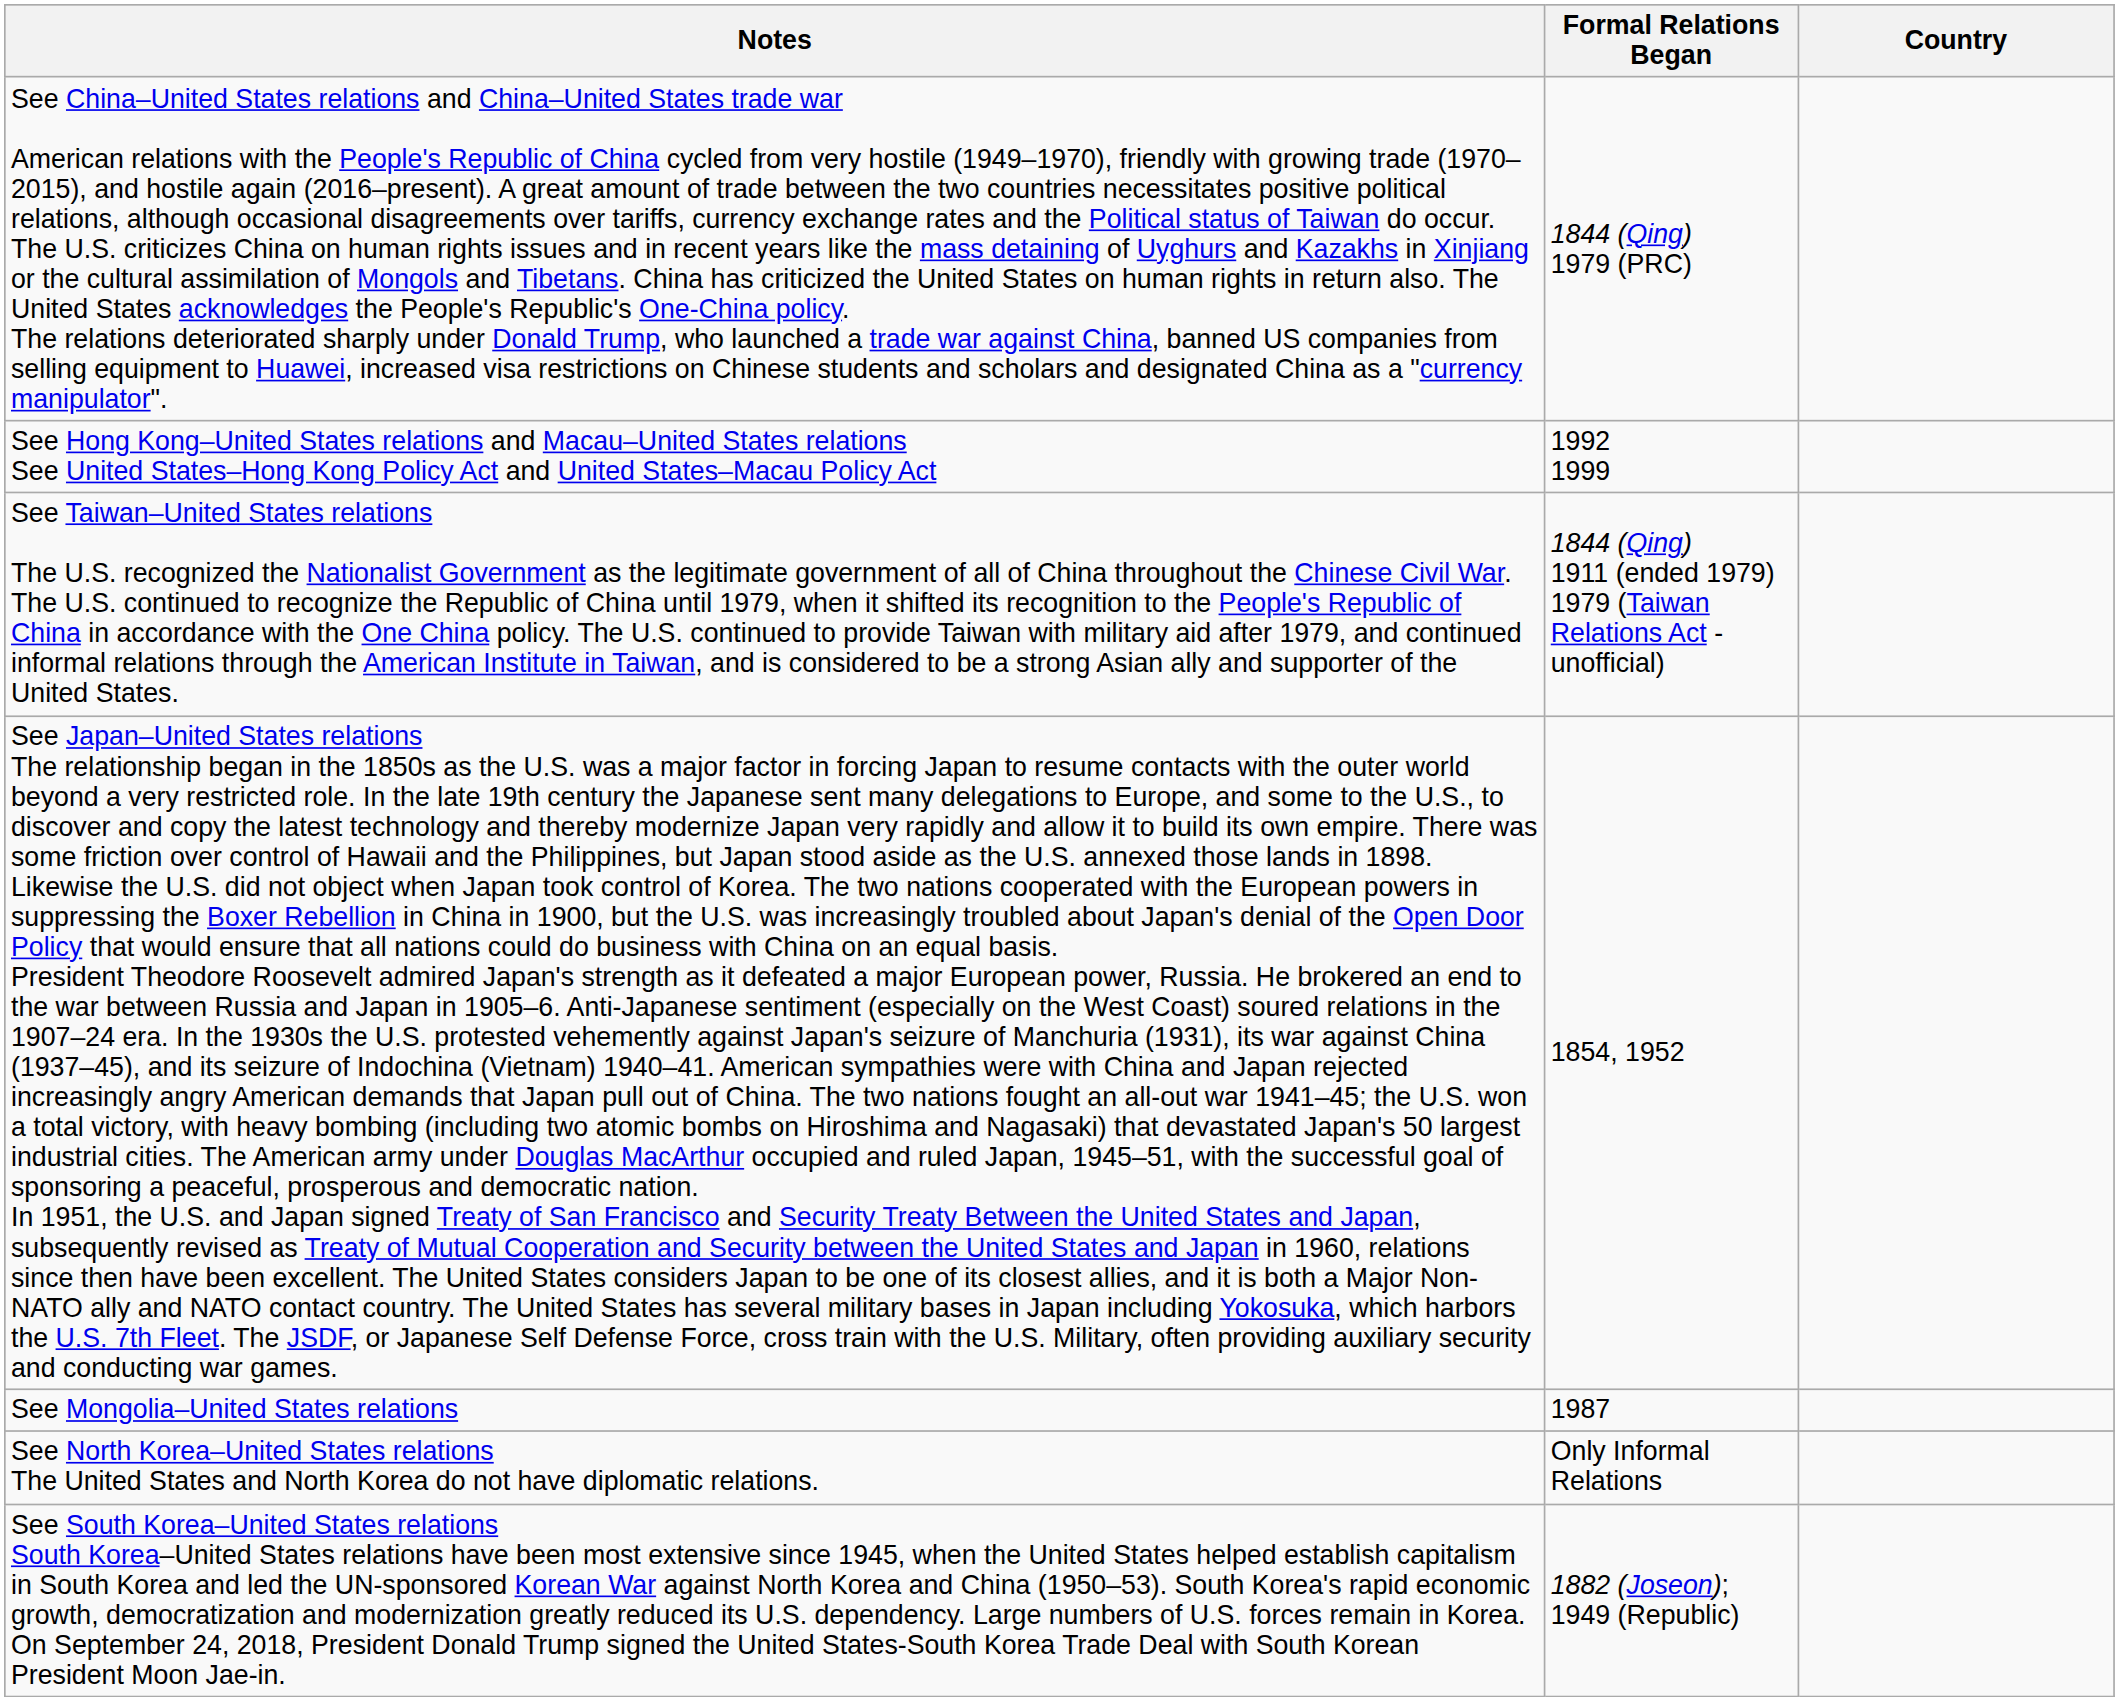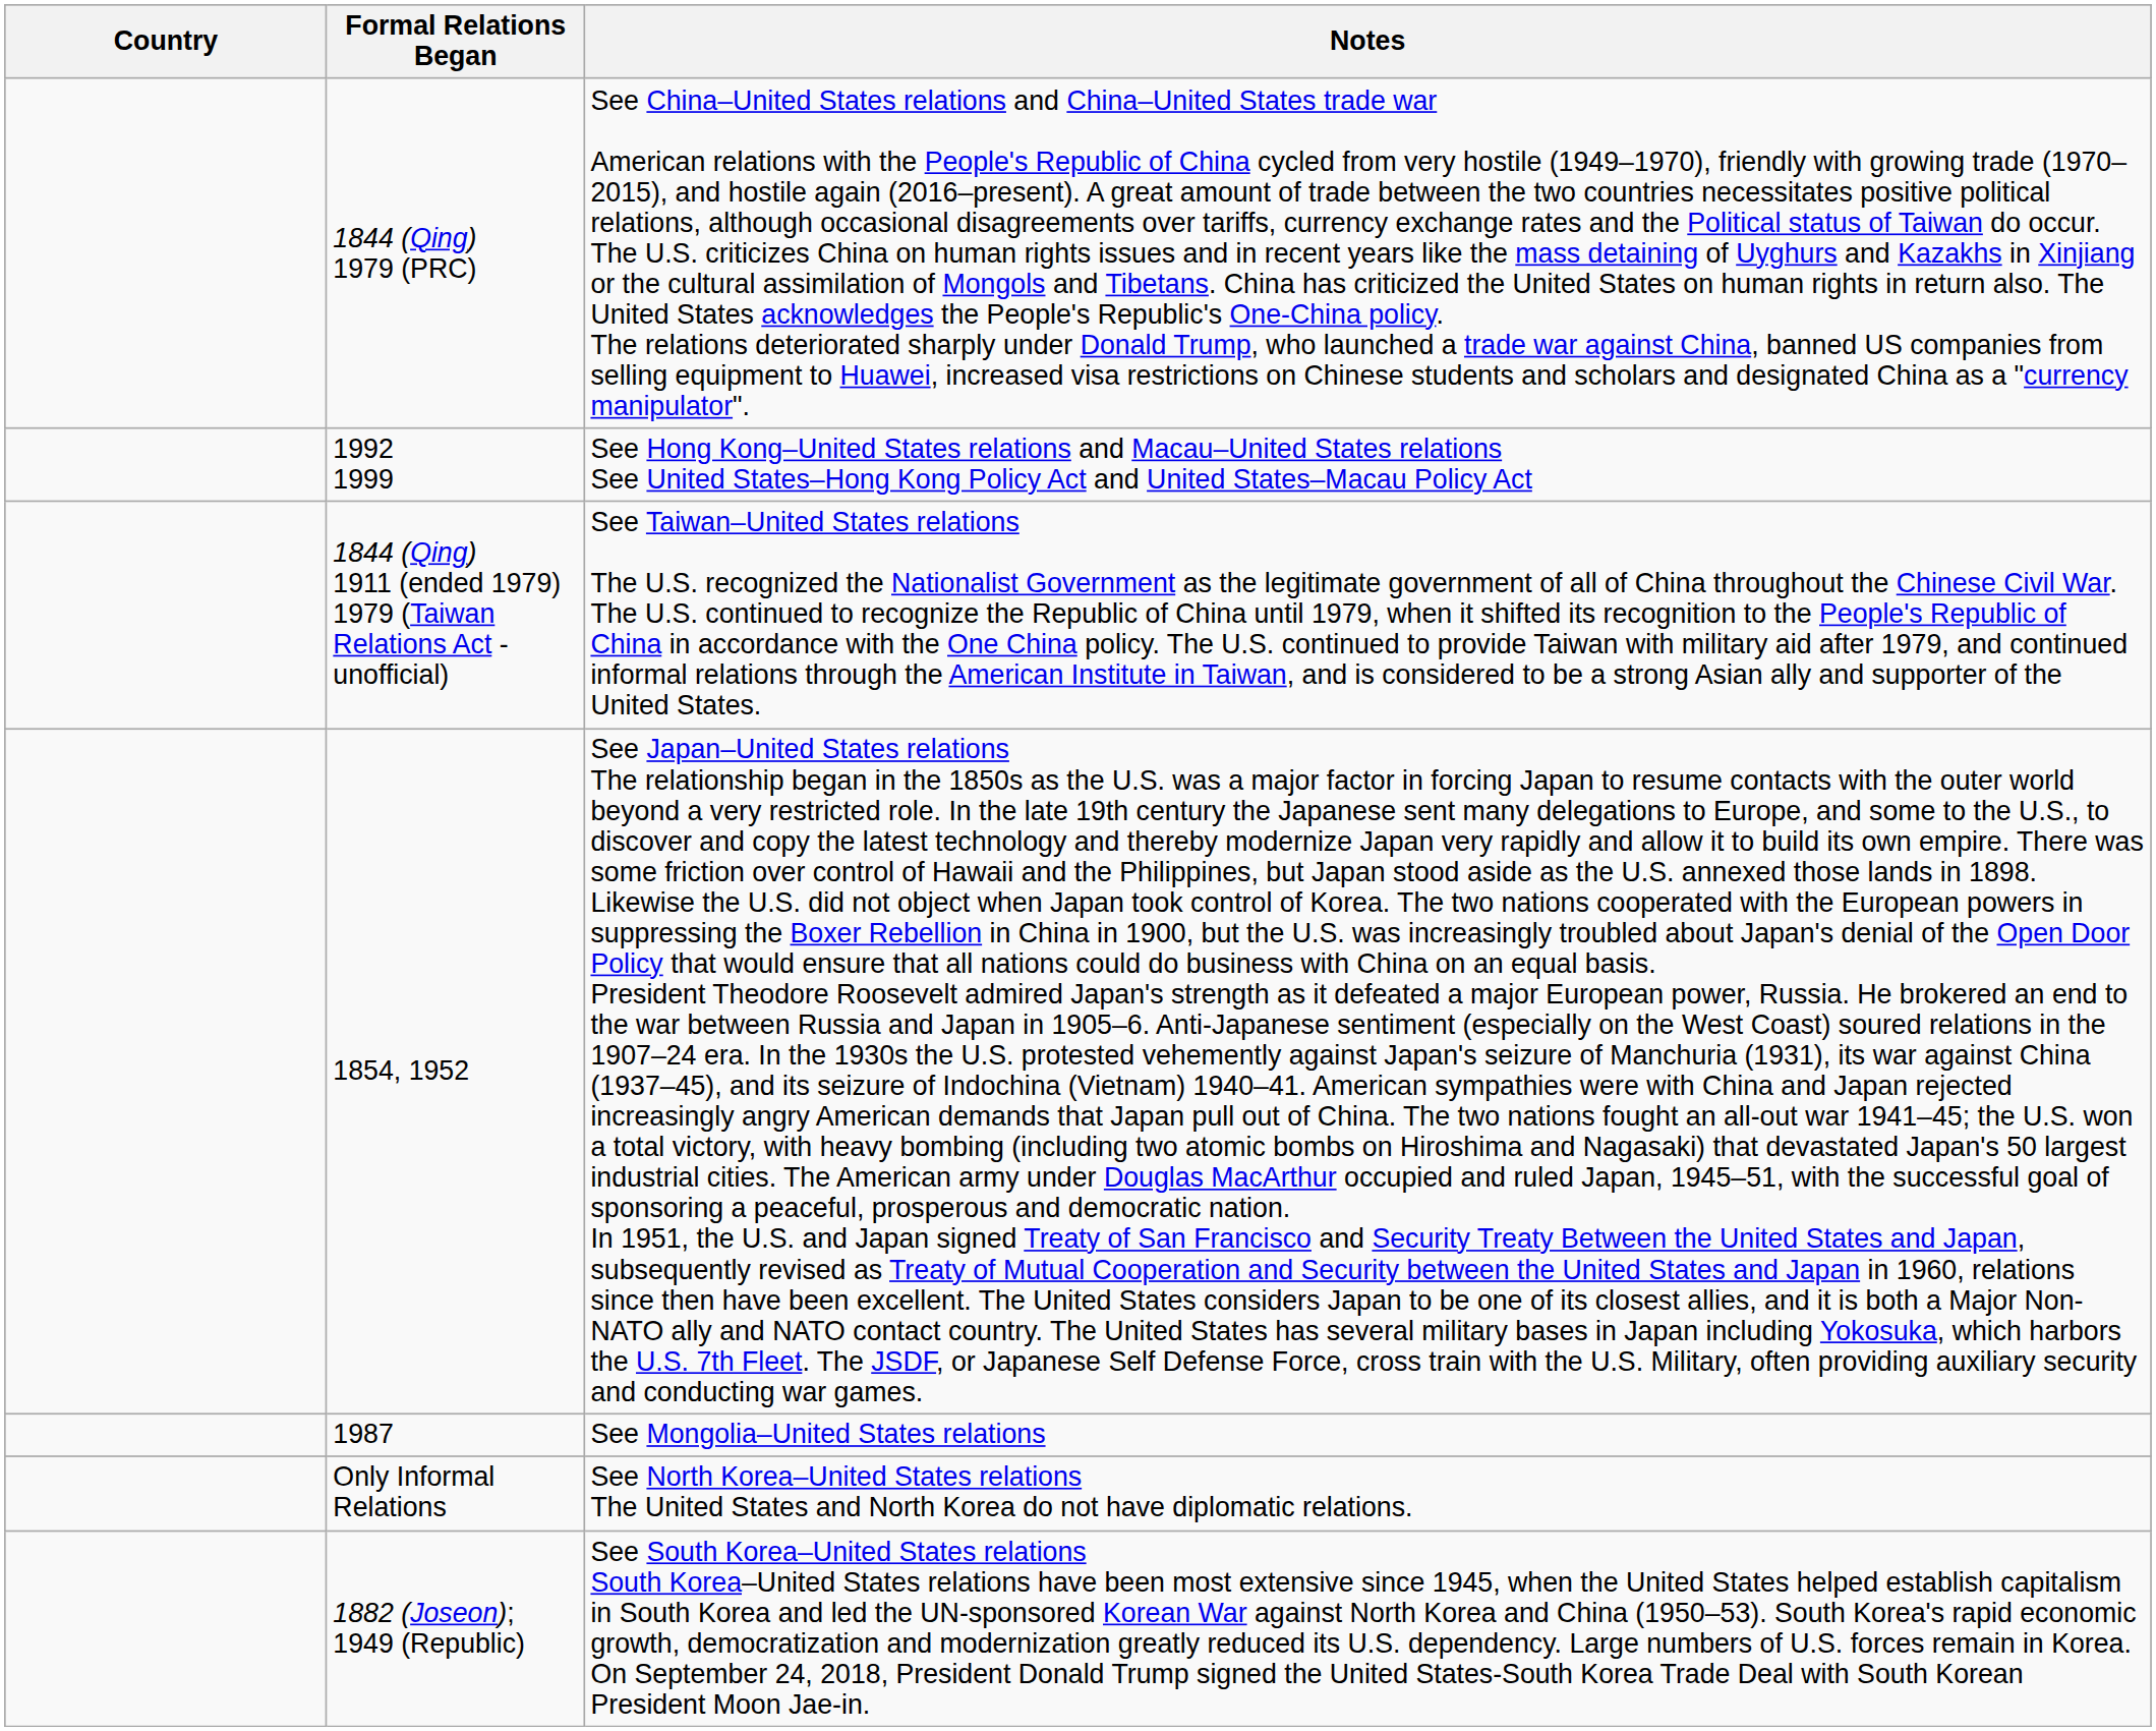columns swapped: Country <-> Notes
